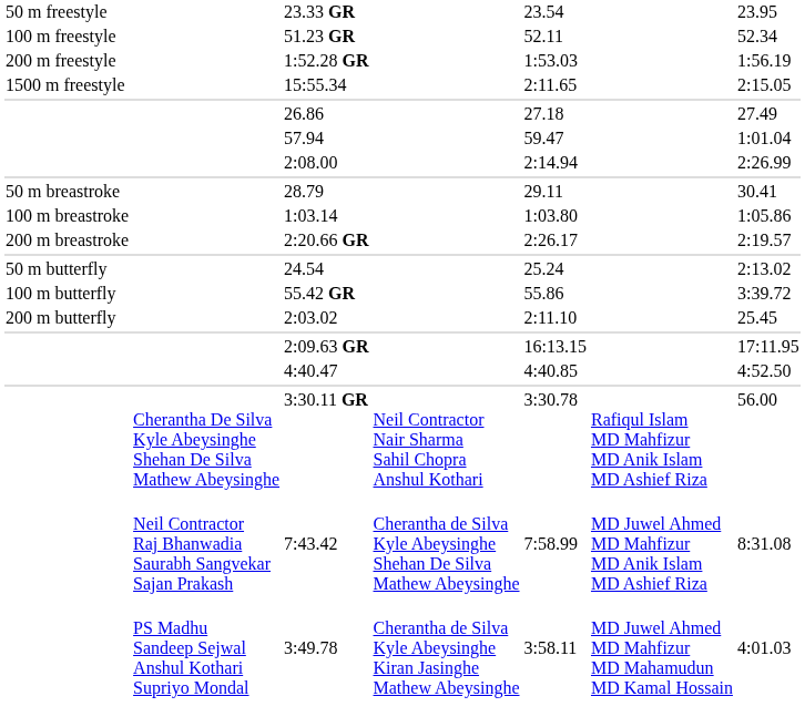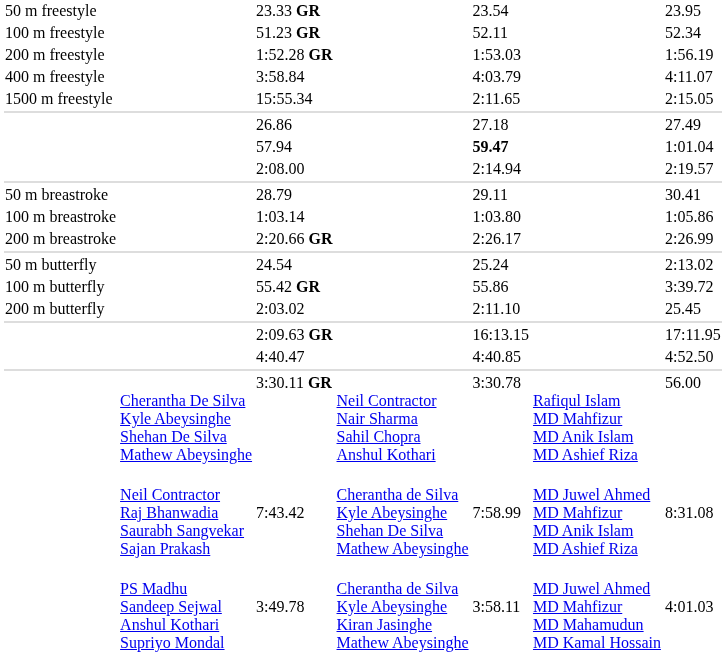+ row: 400 m freestyle | 3:58.84 | 4:03.79 | 4:11.07
57.94 | column 5: normal -> bold
2:08.00 | column 7: 2:26.99 -> 2:19.57
2:20.66 GR | column 7: 2:19.57 -> 2:26.99
